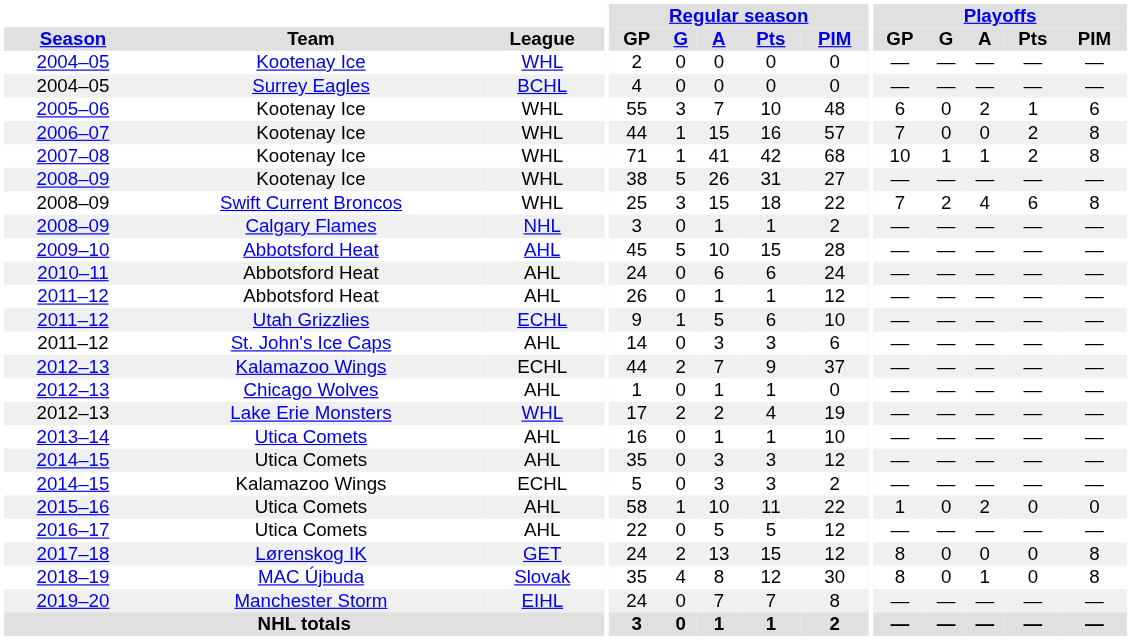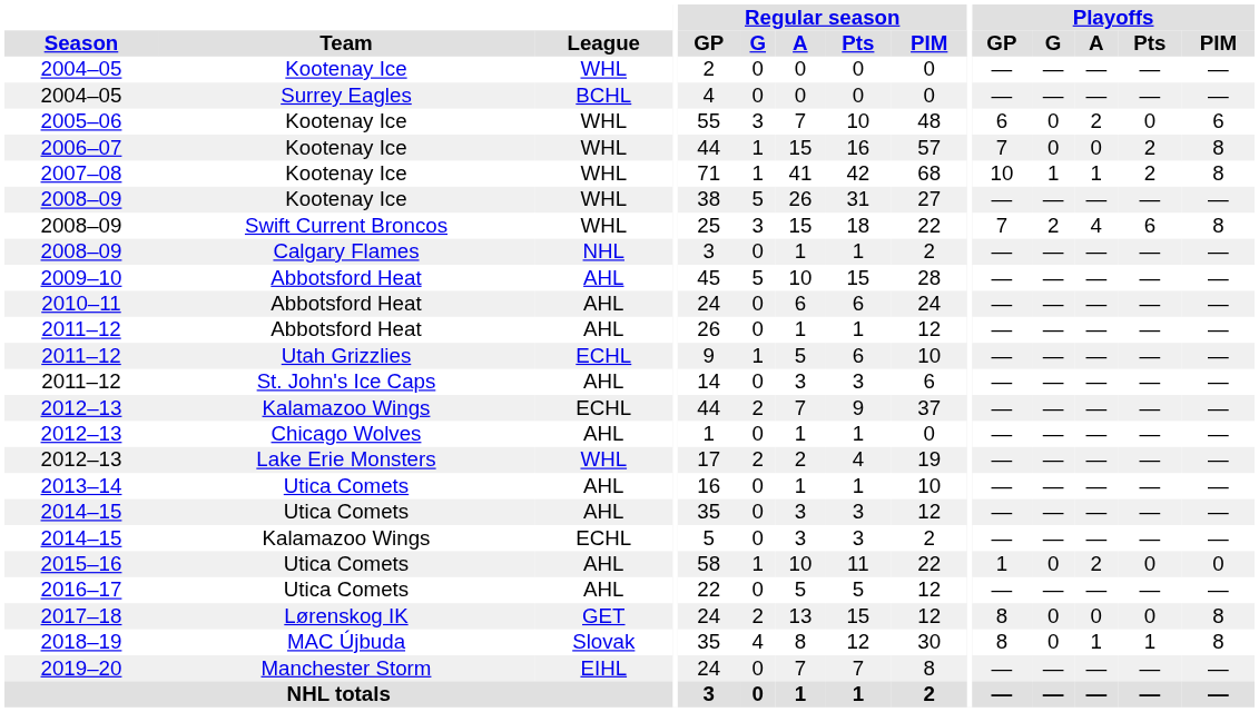2005–06 | Playoffs / Pts: 1 -> 0
2018–19 | Playoffs / Pts: 0 -> 1
